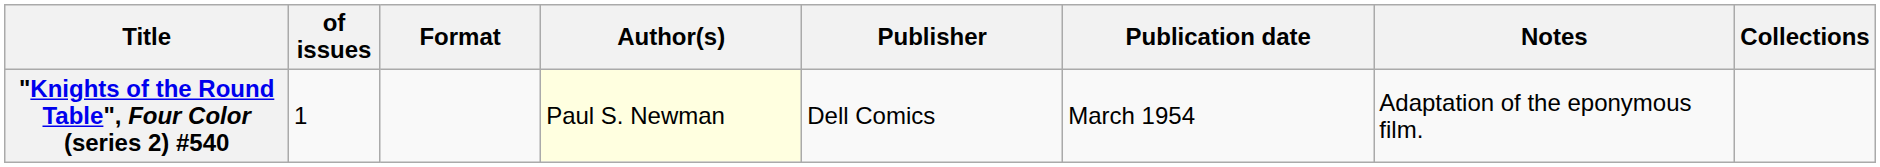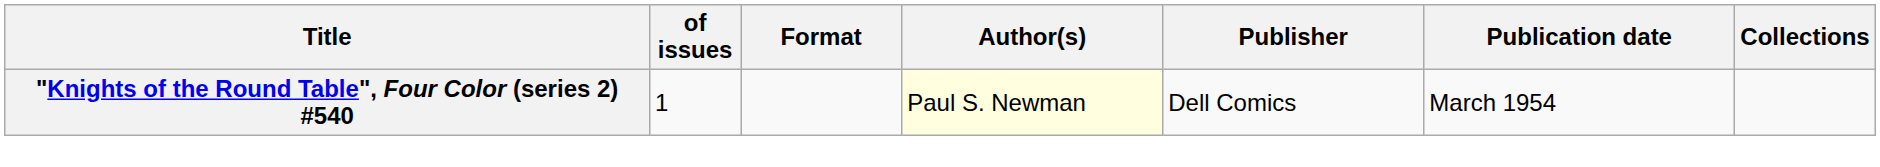- column: Notes | Adaptation of the eponymous film.
